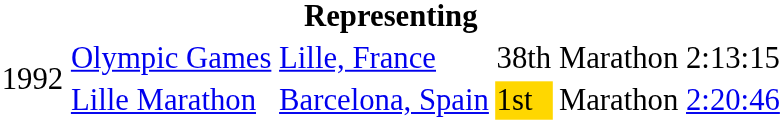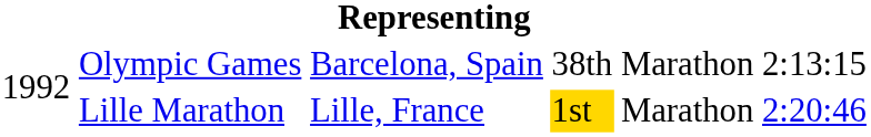Olympic Games | column 3: Lille, France -> Barcelona, Spain
Lille Marathon | column 3: Barcelona, Spain -> Lille, France
